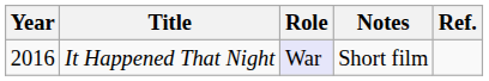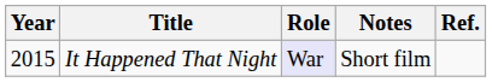It Happened That Night | Year: 2016 -> 2015
